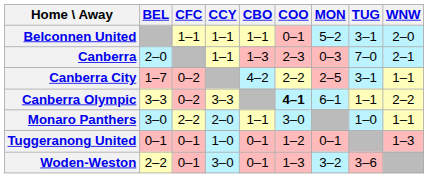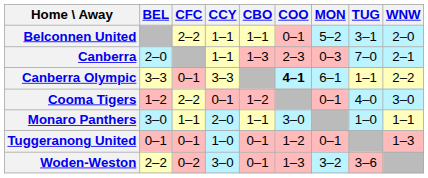Belconnen United | CFC: 1–1 -> 2–2
- row: Canberra City | 1–7 | 0–2 | 4–2 | 2–2 | 2–5 | 3–1 | 1–1
Canberra Olympic | CFC: 0–2 -> 0–1
+ row: Cooma Tigers | 1–2 | 2–2 | 0–1 | 1–2 | 0–1 | 4–0 | 3–0
Monaro Panthers | CFC: 2–2 -> 1–1
Woden-Weston | CFC: 0–1 -> 0–2
